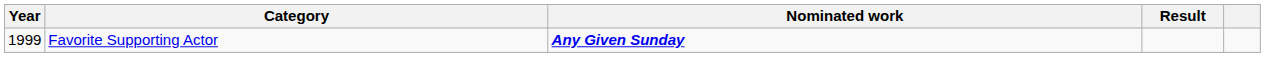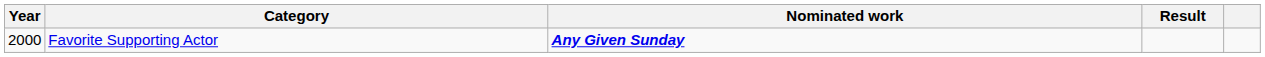Favorite Supporting Actor | Year: 1999 -> 2000
